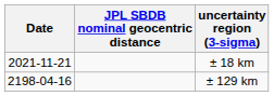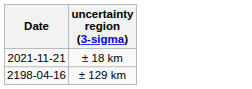- column: JPL SBDB nominal geocentric distance
